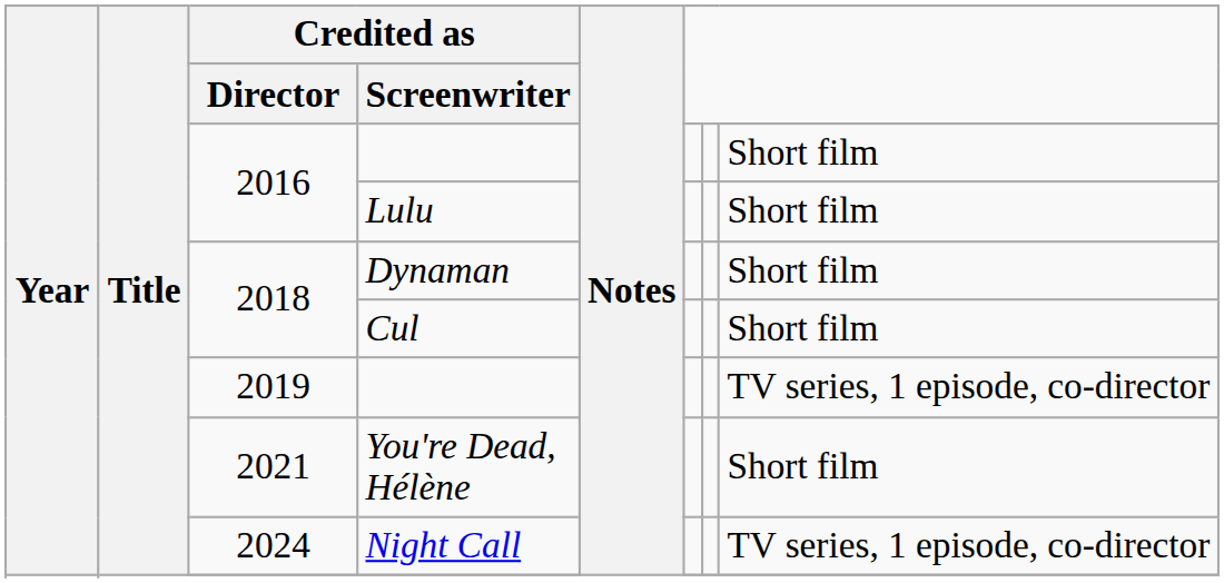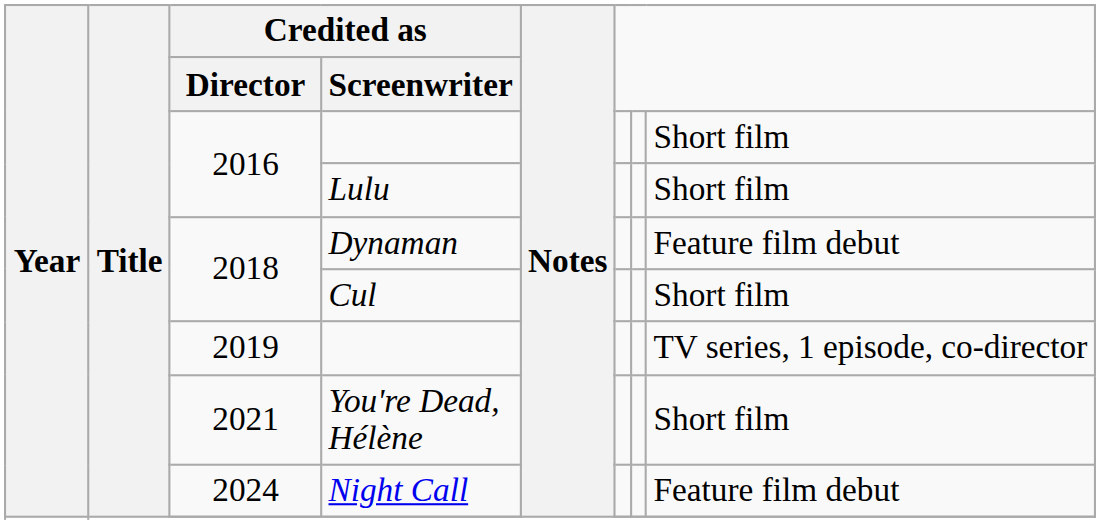Dynaman | column 8: Short film -> Feature film debut
Night Call | column 8: TV series, 1 episode, co-director -> Feature film debut
